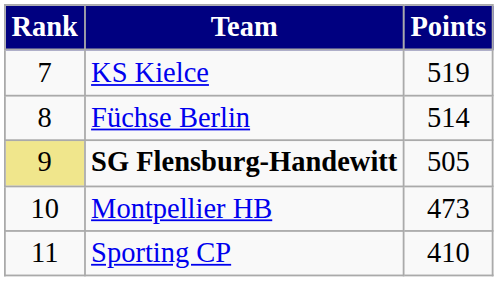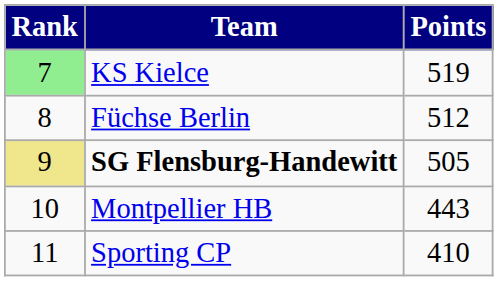KS Kielce | Rank: no background -> lightgreen background
Füchse Berlin | Points: 514 -> 512
Montpellier HB | Points: 473 -> 443
